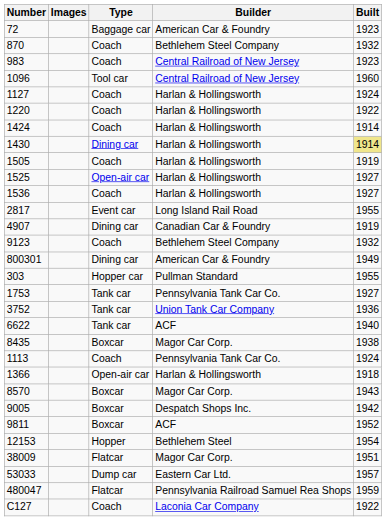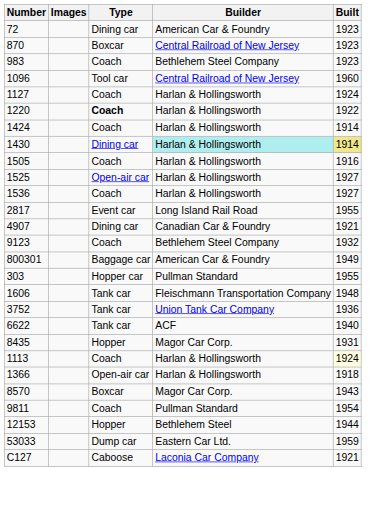72 | Type: Baggage car -> Dining car
870 | Type: Coach -> Boxcar
870 | Builder: Bethlehem Steel Company -> Central Railroad of New Jersey
870 | Built: 1932 -> 1923
983 | Builder: Central Railroad of New Jersey -> Bethlehem Steel Company
1220 | Type: normal -> bold
1430 | Builder: no background -> paleturquoise background
1505 | Built: 1919 -> 1916
4907 | Built: 1919 -> 1921
800301 | Type: Dining car -> Baggage car
+ row: 1606 | Tank car | Fleischmann Transportation Company | 1948
- row: 1753 | Tank car | Pennsylvania Tank Car Co. | 1927
8435 | Type: Boxcar -> Hopper
8435 | Built: 1938 -> 1931
1113 | Builder: Pennsylvania Tank Car Co. -> Harlan & Hollingsworth
1113 | Built: no background -> lightyellow background
- row: 9005 | Boxcar | Despatch Shops Inc. | 1942
9811 | Type: Boxcar -> Coach
9811 | Builder: ACF -> Pullman Standard
9811 | Built: 1952 -> 1954
12153 | Built: 1954 -> 1944
- row: 38009 | Flatcar | Magor Car Corp. | 1951
53033 | Built: 1957 -> 1959
- row: 480047 | Flatcar | Pennsylvania Railroad Samuel Rea Shops | 1959
C127 | Type: Coach -> Caboose
C127 | Built: 1922 -> 1921
